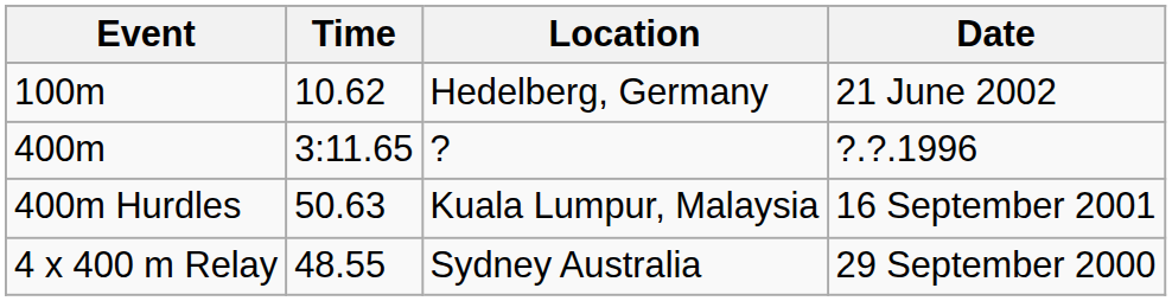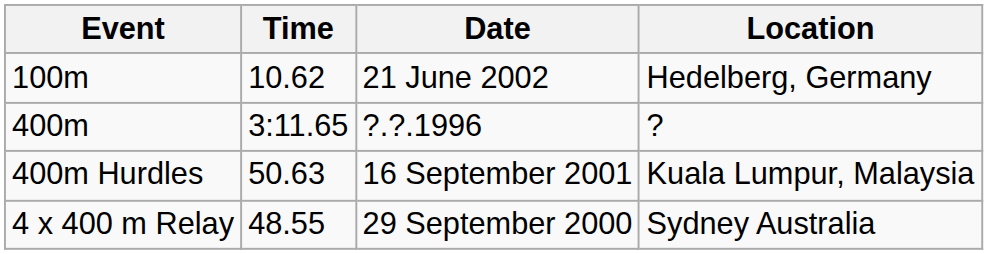columns swapped: Date <-> Location
